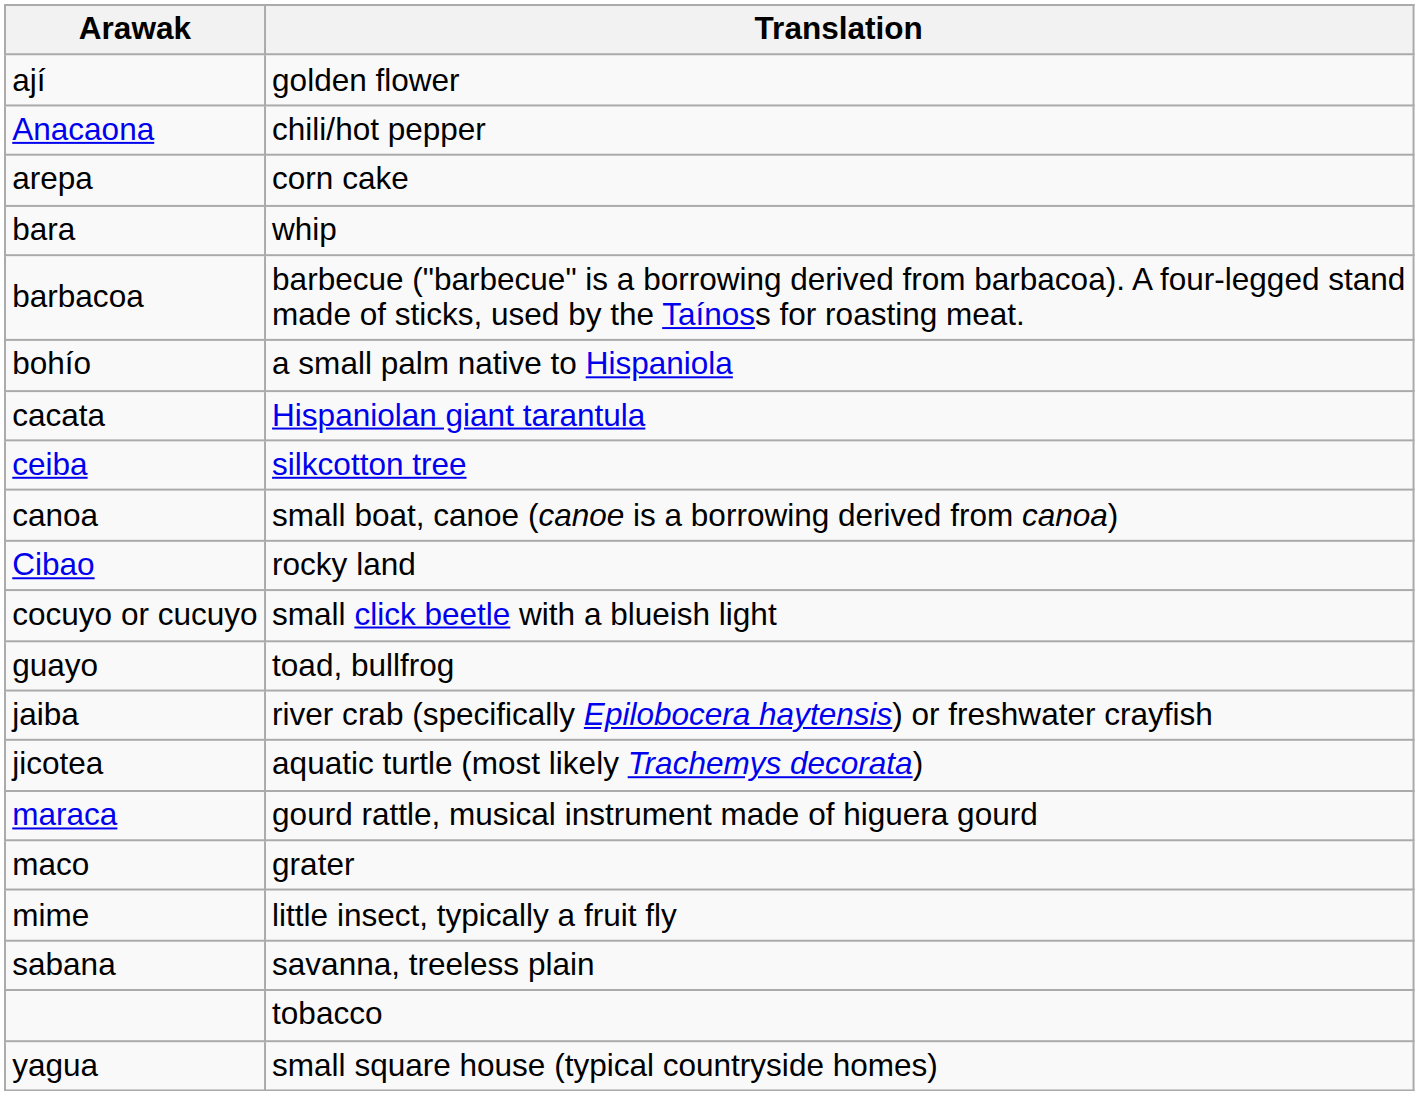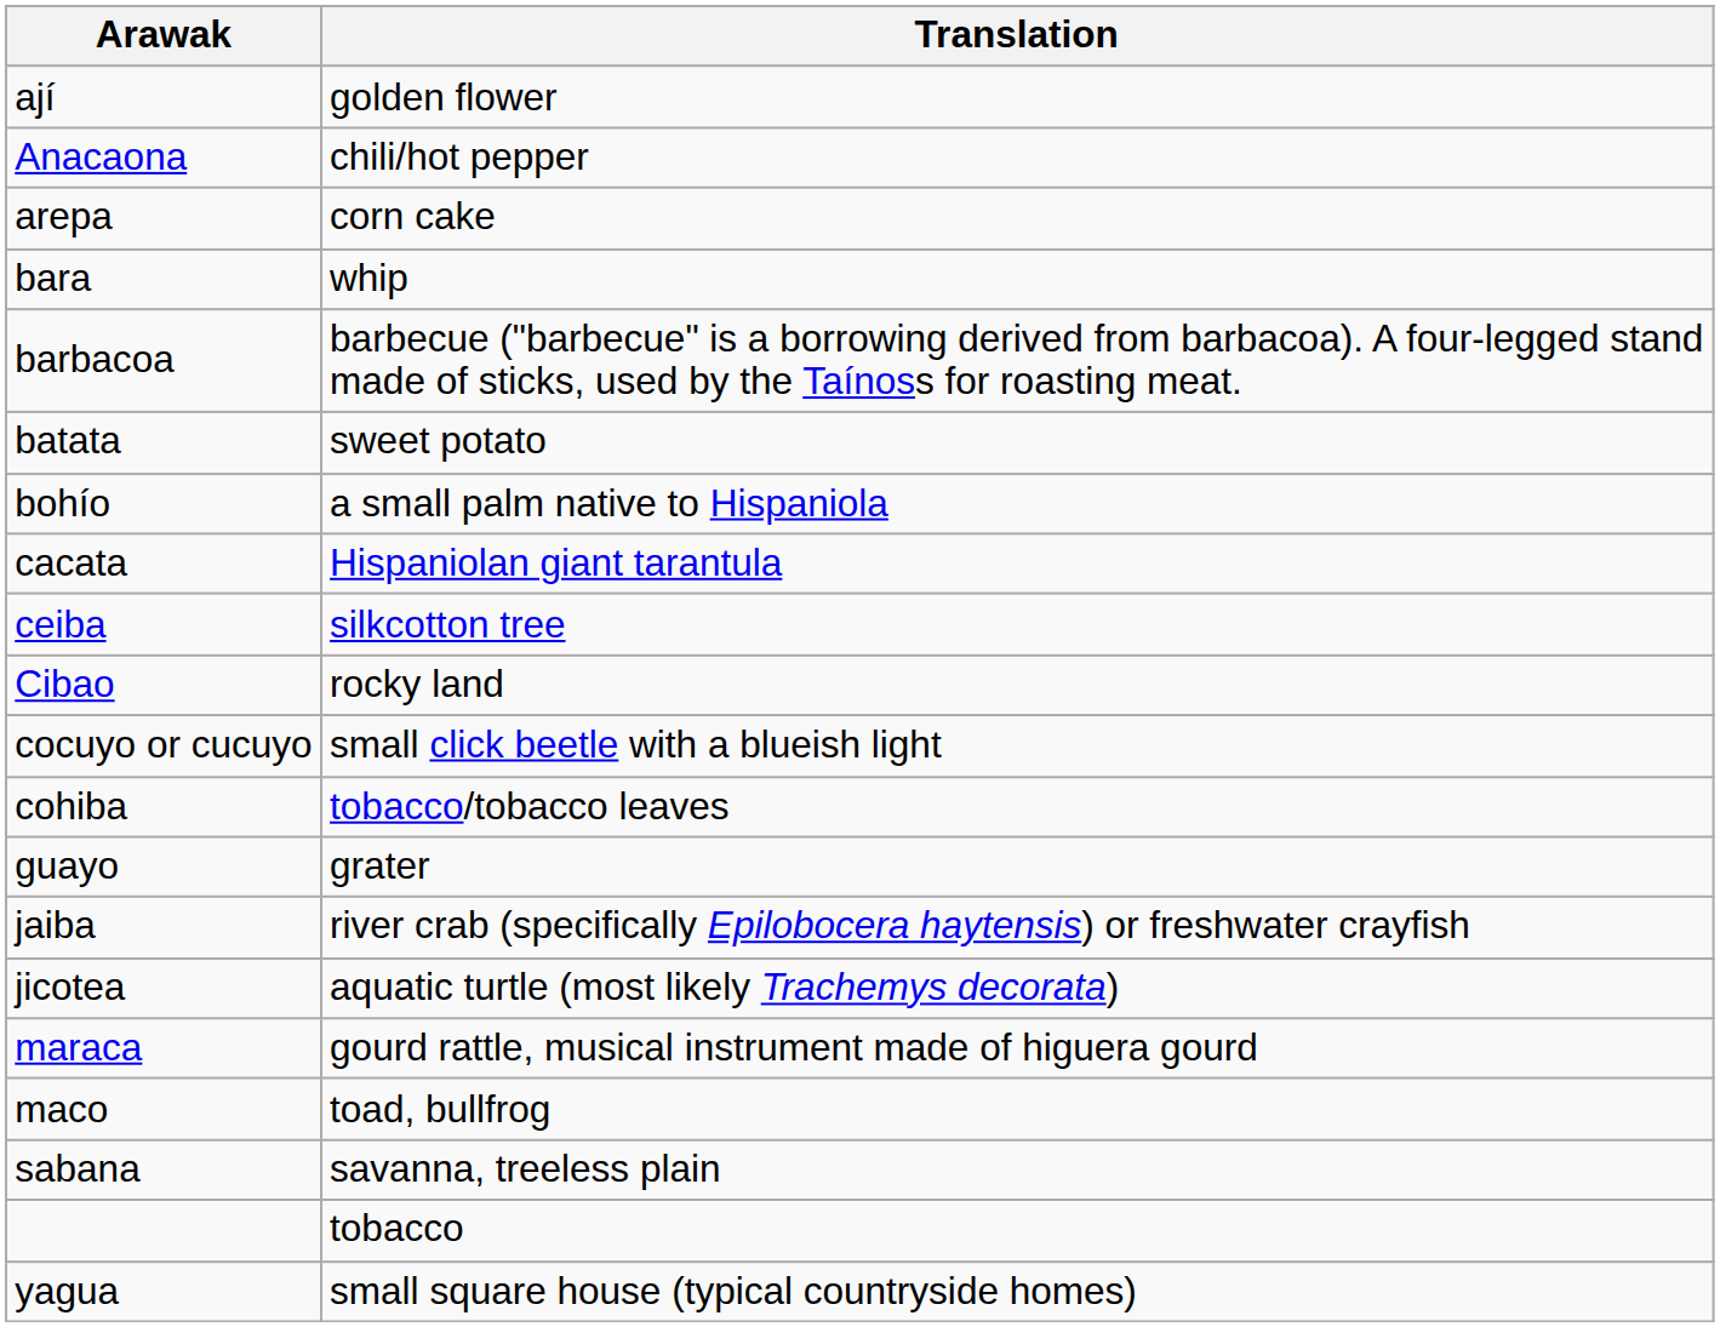+ row: batata | sweet potato
- row: canoa | small boat, canoe (canoe is a borrowing derived from canoa)
+ row: cohiba | tobacco/tobacco leaves
guayo | Translation: toad, bullfrog -> grater
maco | Translation: grater -> toad, bullfrog
- row: mime | little insect, typically a fruit fly
